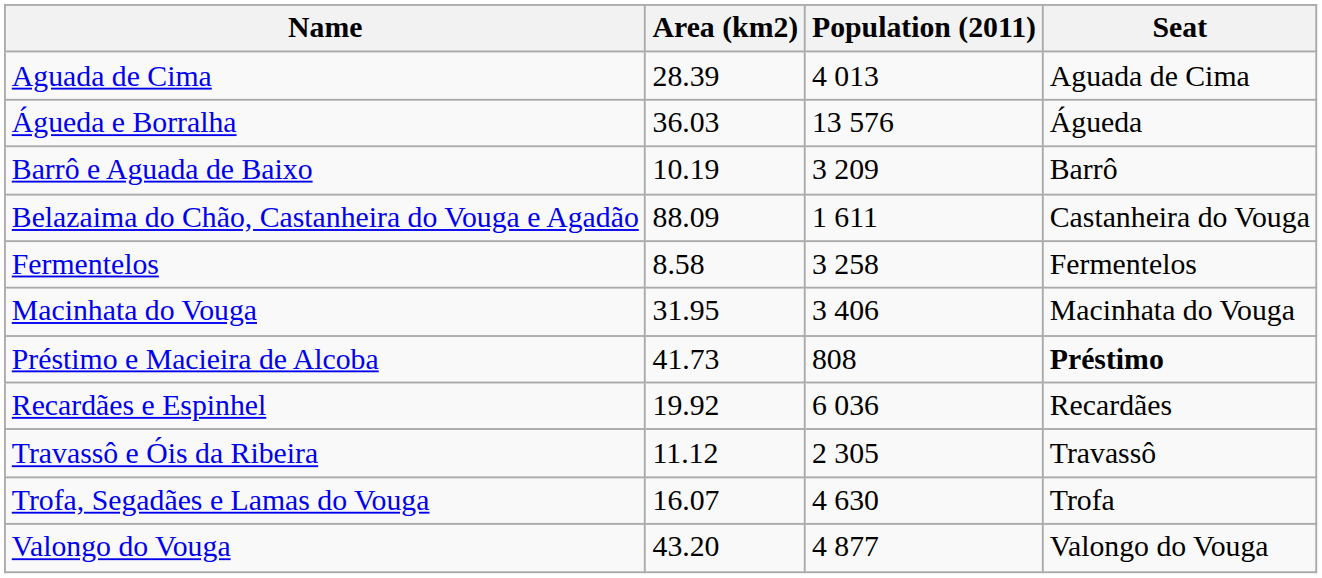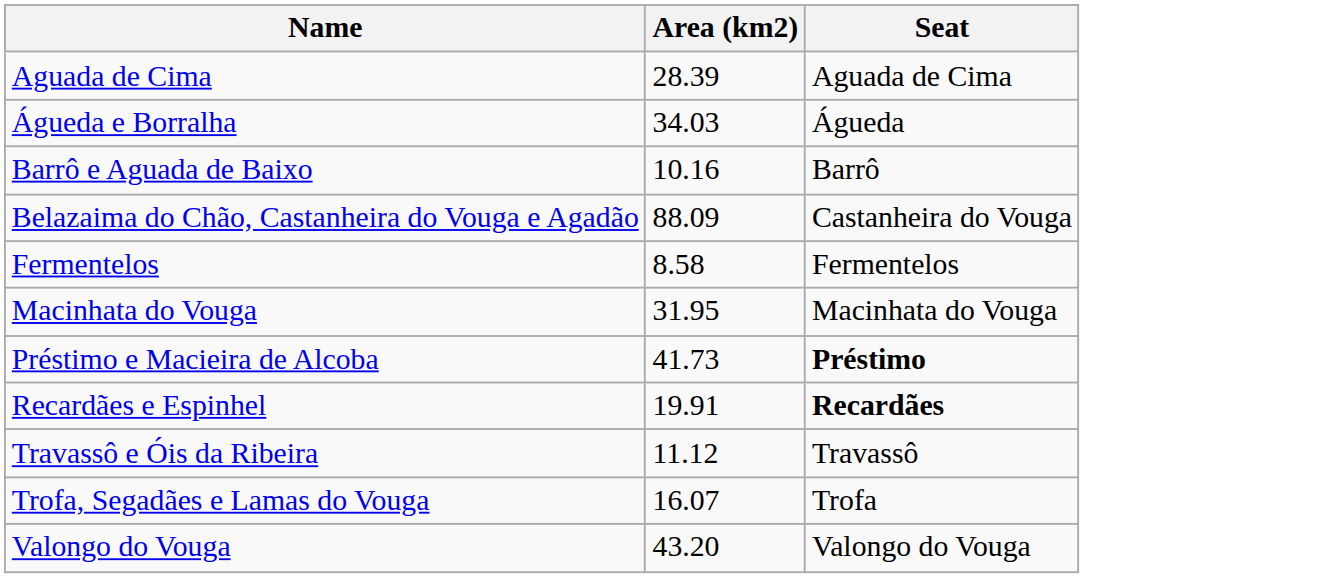- column: Population (2011) | 4 013 | 13 576 | 3 209 | 1 611 | 3 258 | 3 406 | 808 | 6 036 | 2 305 | 4 630 | 4 877
Águeda e Borralha | Area (km2): 36.03 -> 34.03
Barrô e Aguada de Baixo | Area (km2): 10.19 -> 10.16
Recardães e Espinhel | Area (km2): 19.92 -> 19.91
Recardães e Espinhel | Seat: normal -> bold
